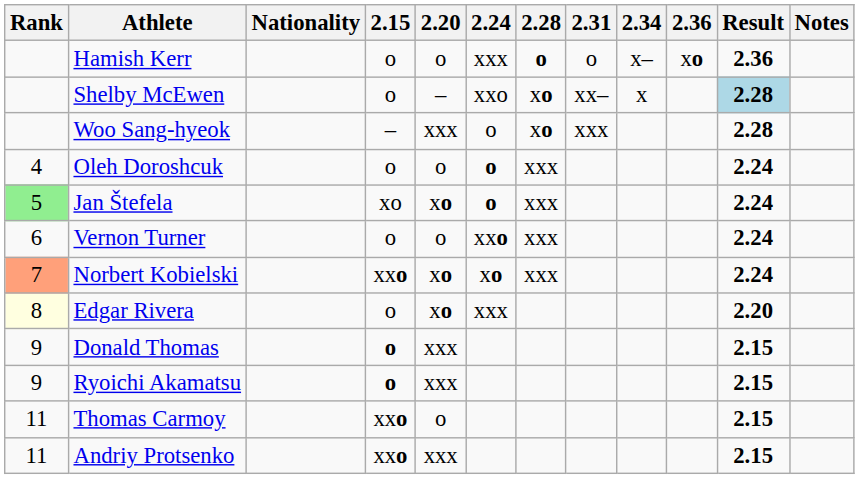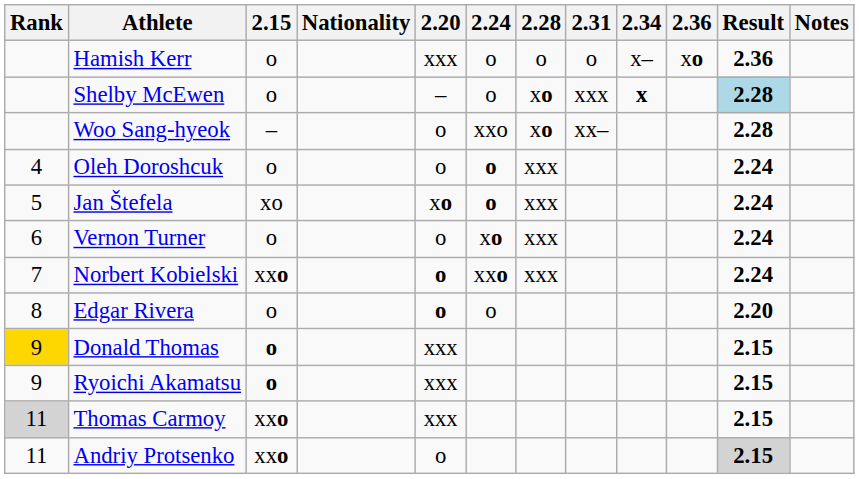columns swapped: Nationality <-> 2.15
Hamish Kerr | 2.20: o -> xxx
Hamish Kerr | 2.24: xxx -> o
Hamish Kerr | 2.28: bold -> normal
Shelby McEwen | 2.24: xxo -> o
Shelby McEwen | 2.31: xx– -> xxx
Shelby McEwen | 2.34: normal -> bold
Woo Sang-hyeok | 2.20: xxx -> o
Woo Sang-hyeok | 2.24: o -> xxo
Woo Sang-hyeok | 2.31: xxx -> xx–
Jan Štefela | Rank: lightgreen background -> no background
Vernon Turner | 2.24: xxo -> xo
Norbert Kobielski | Rank: lightsalmon background -> no background
Norbert Kobielski | 2.20: xo -> o
Norbert Kobielski | 2.24: xo -> xxo
Edgar Rivera | Rank: lightyellow background -> no background
Edgar Rivera | 2.20: xo -> o
Edgar Rivera | 2.24: xxx -> o
Donald Thomas | Rank: no background -> gold background
Thomas Carmoy | Rank: no background -> lightgrey background
Thomas Carmoy | 2.20: o -> xxx
Andriy Protsenko | 2.20: xxx -> o
Andriy Protsenko | Result: no background -> lightgrey background
